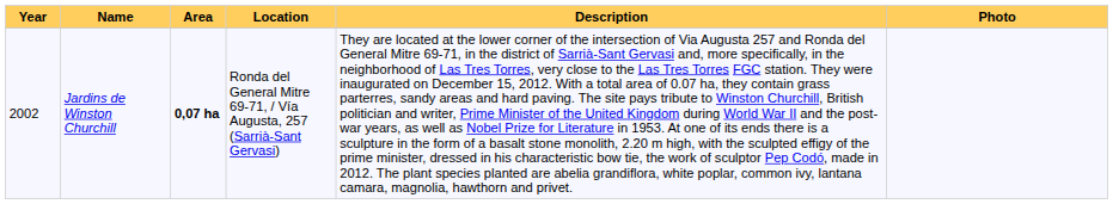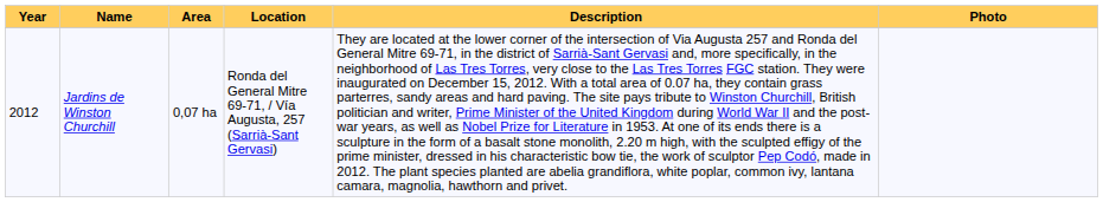Jardins de Winston Churchill | Year: 2002 -> 2012
Jardins de Winston Churchill | Area: bold -> normal
